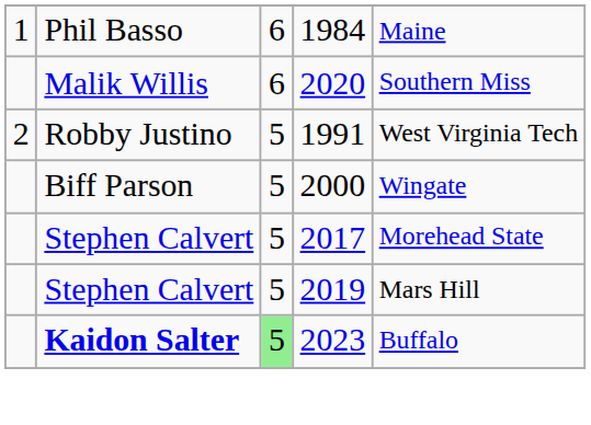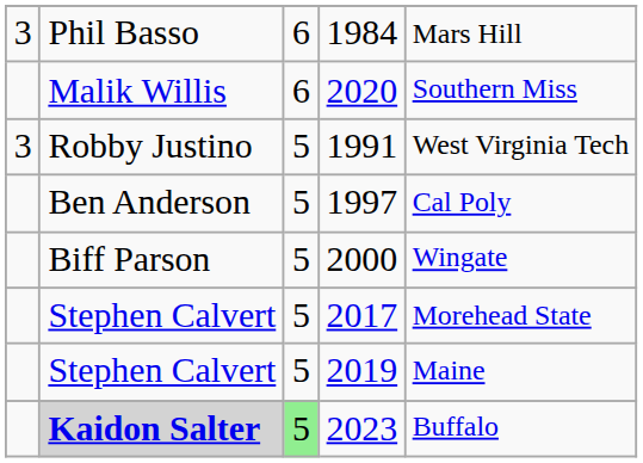1984 | column 1: 1 -> 3
1984 | column 5: Maine -> Mars Hill
1991 | column 1: 2 -> 3
+ row: Ben Anderson | 5 | 1997 | Cal Poly
2019 | column 5: Mars Hill -> Maine
2023 | column 2: no background -> lightgrey background
